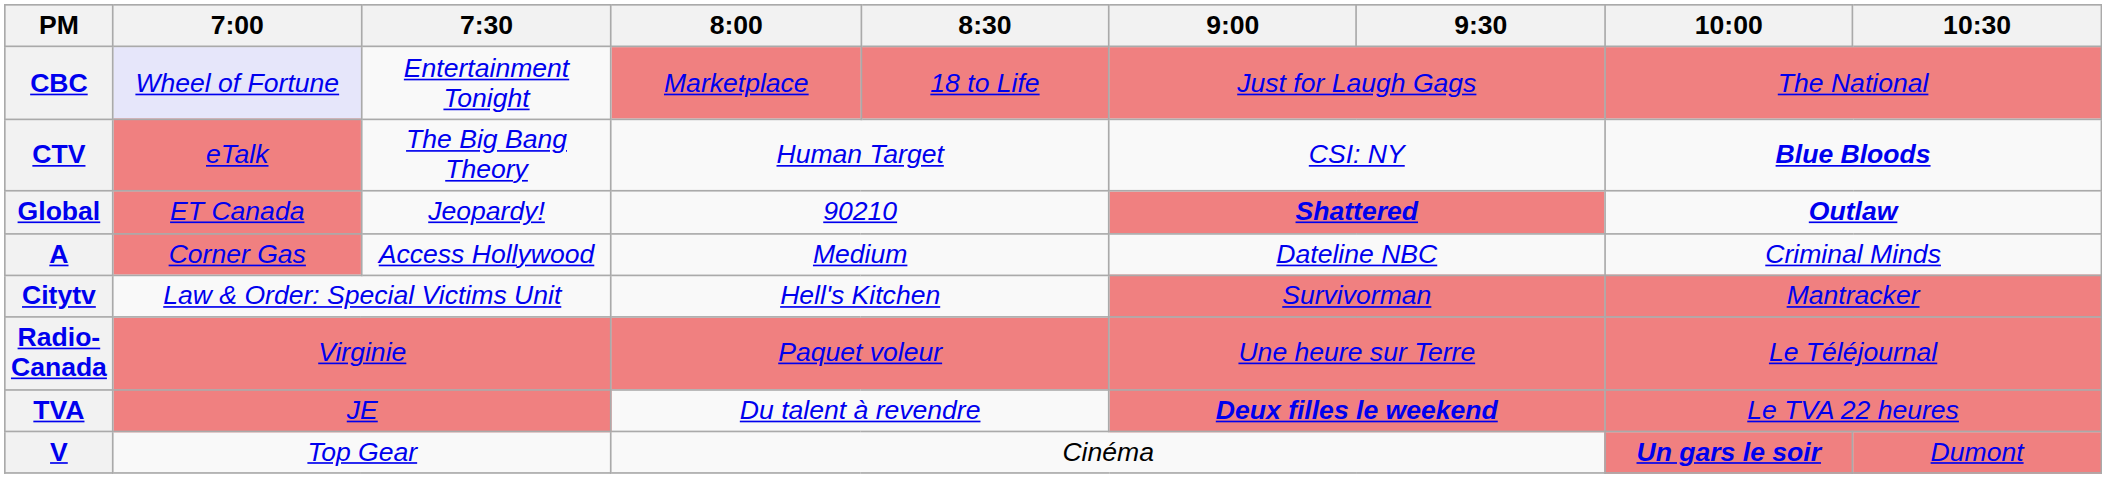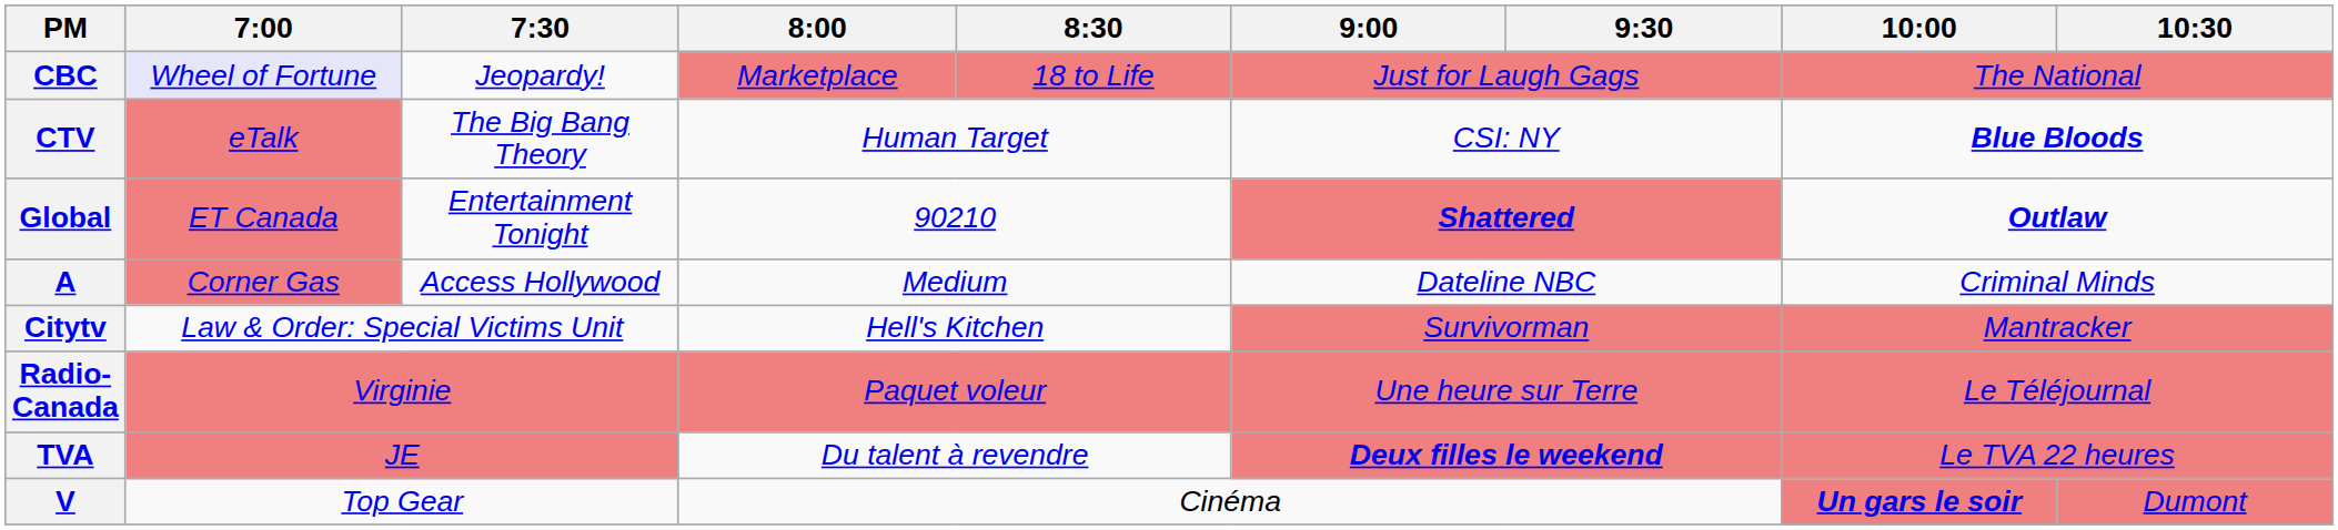CBC | 7:30: Entertainment Tonight -> Jeopardy!
Global | 7:30: Jeopardy! -> Entertainment Tonight
